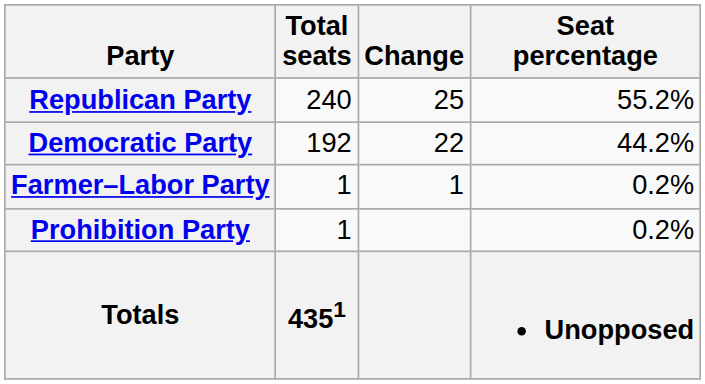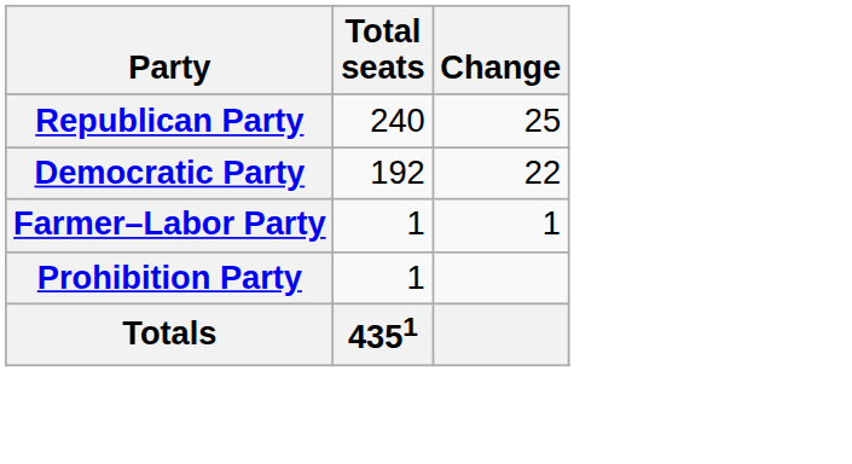- column: Seat percentage | 55.2% | 44.2% | 0.2% | 0.2% | Unopposed
